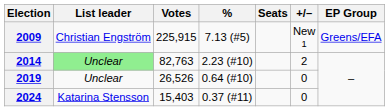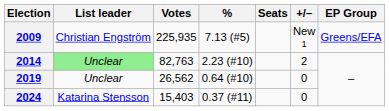2009 | Votes: 225,915 -> 225,935
2019 | Votes: 26,526 -> 26,562
